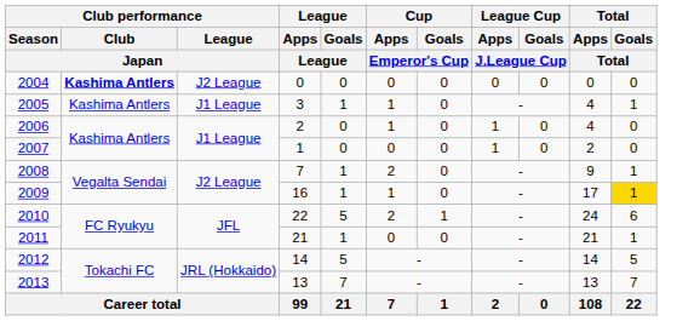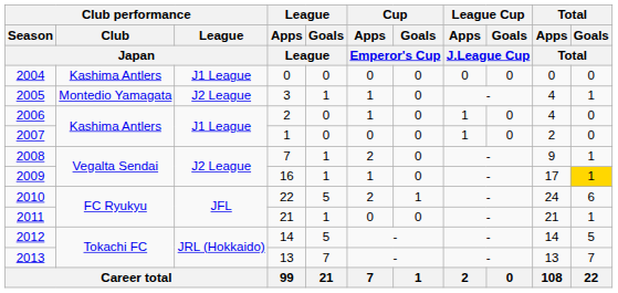2004 | Club performance / Club / Japan: bold -> normal
2004 | Club performance / League / Japan: J2 League -> J1 League
2005 | Club performance / Club / Japan: Kashima Antlers -> Montedio Yamagata
2005 | Club performance / League / Japan: J1 League -> J2 League
